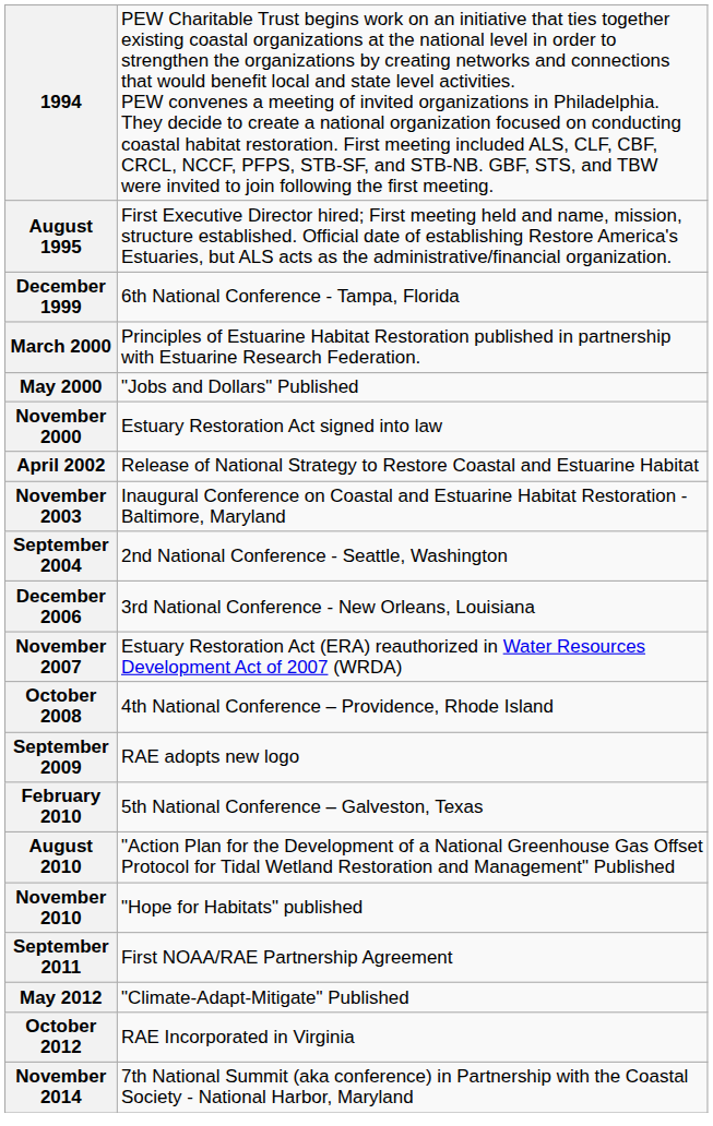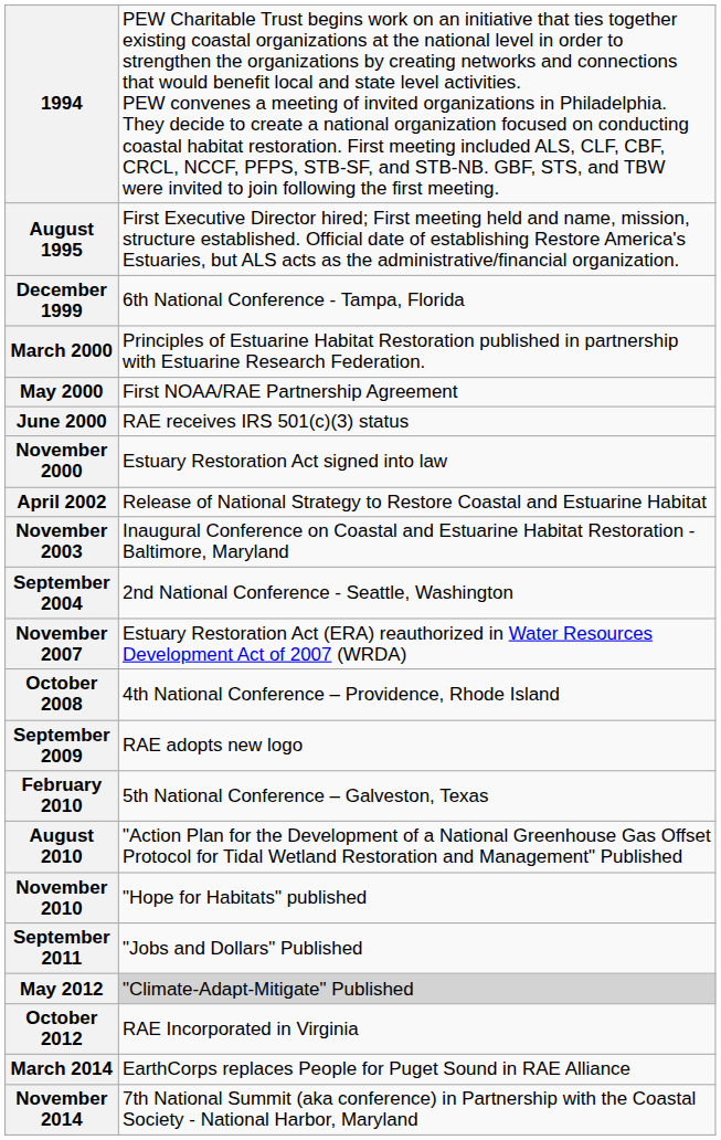May 2000 | column 2: "Jobs and Dollars" Published -> First NOAA/RAE Partnership Agreement
+ row: June 2000 | RAE receives IRS 501(c)(3) status
- row: December 2006 | 3rd National Conference - New Orleans, Louisiana
September 2011 | column 2: First NOAA/RAE Partnership Agreement -> "Jobs and Dollars" Published
May 2012 | column 2: no background -> lightgrey background
+ row: March 2014 | EarthCorps replaces People for Puget Sound in RAE Alliance
